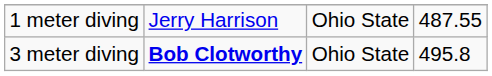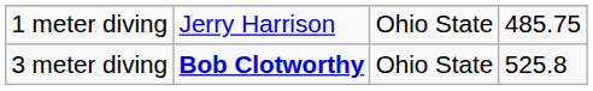1 meter diving | column 4: 487.55 -> 485.75
3 meter diving | column 4: 495.8 -> 525.8
